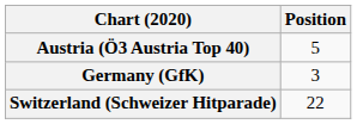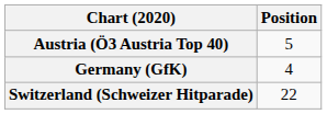Germany (GfK) | Position: 3 -> 4
